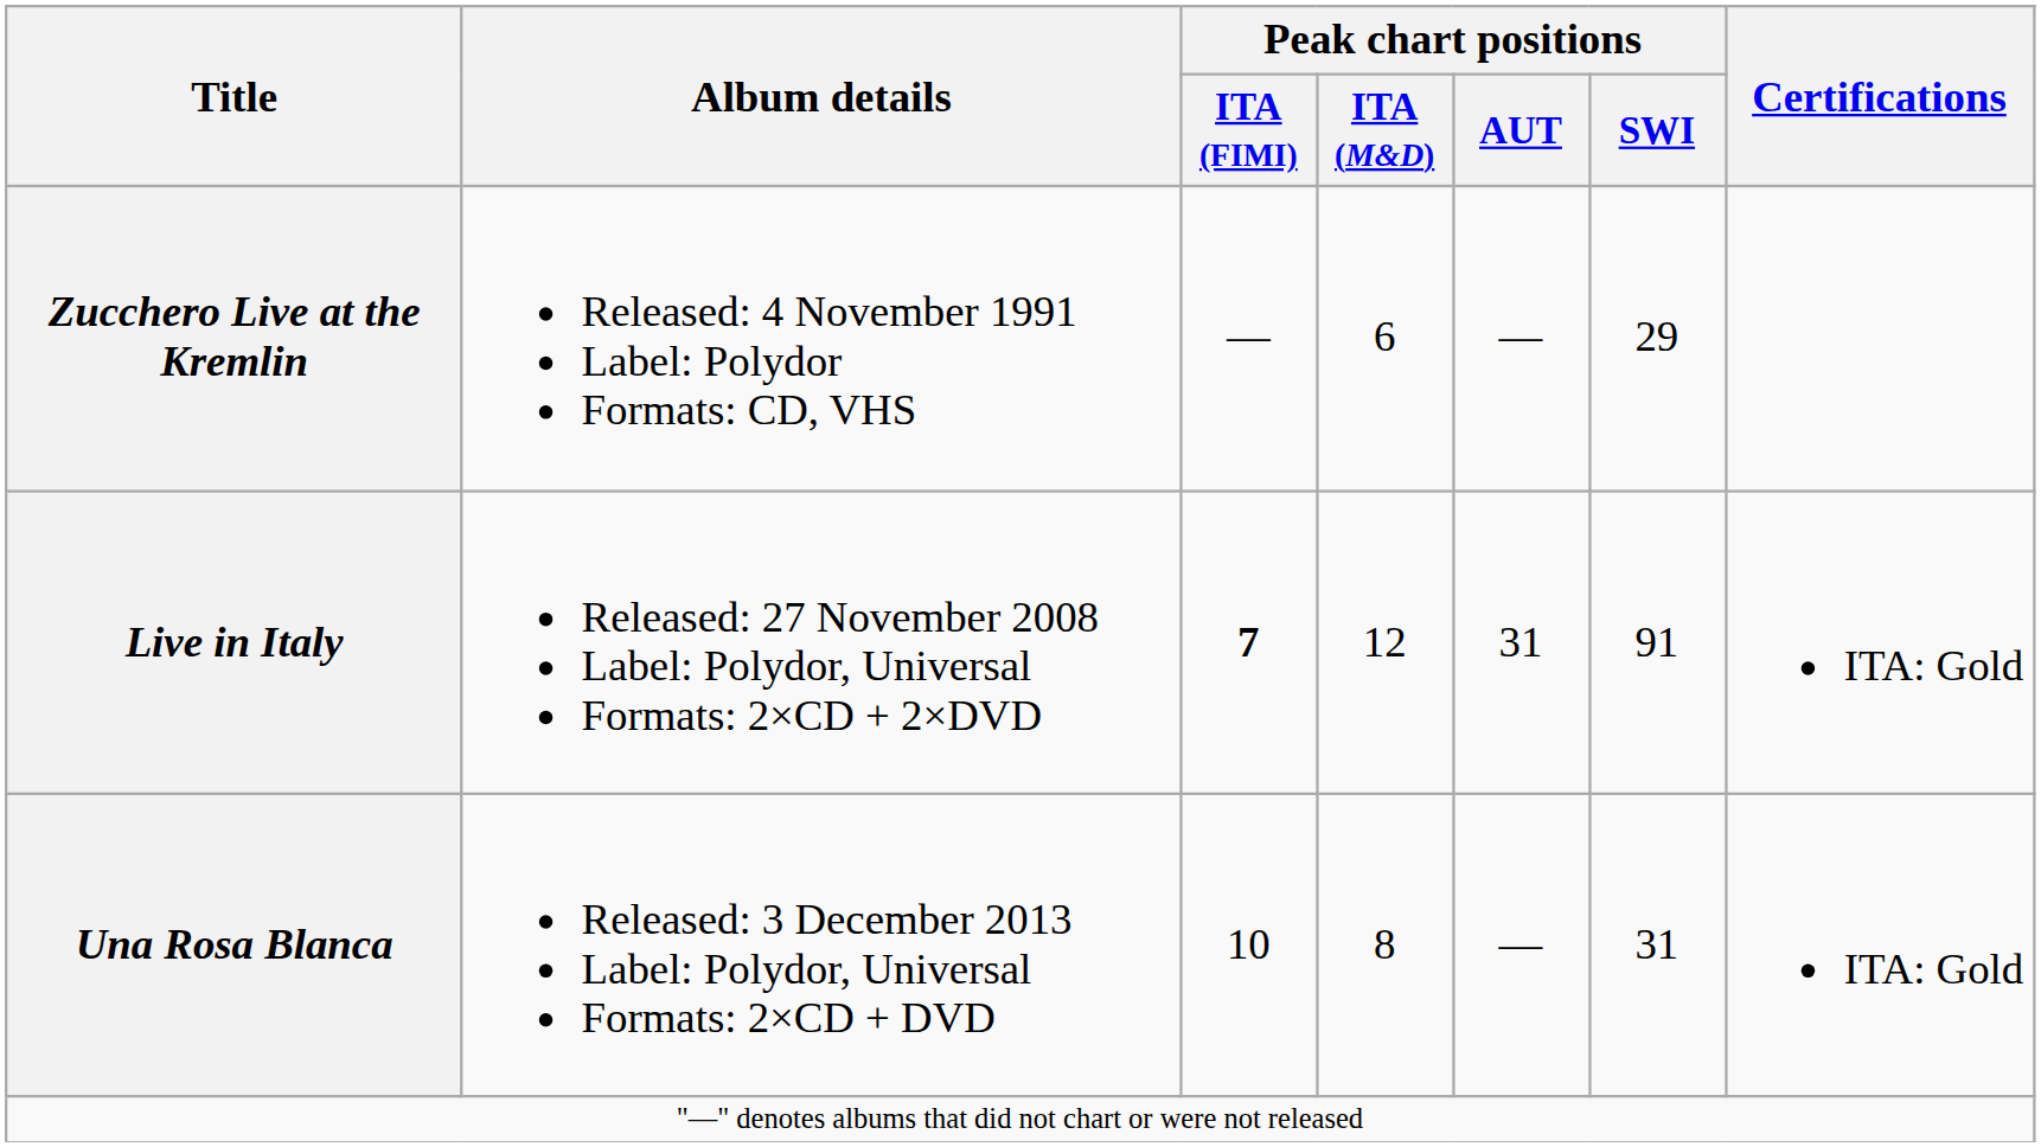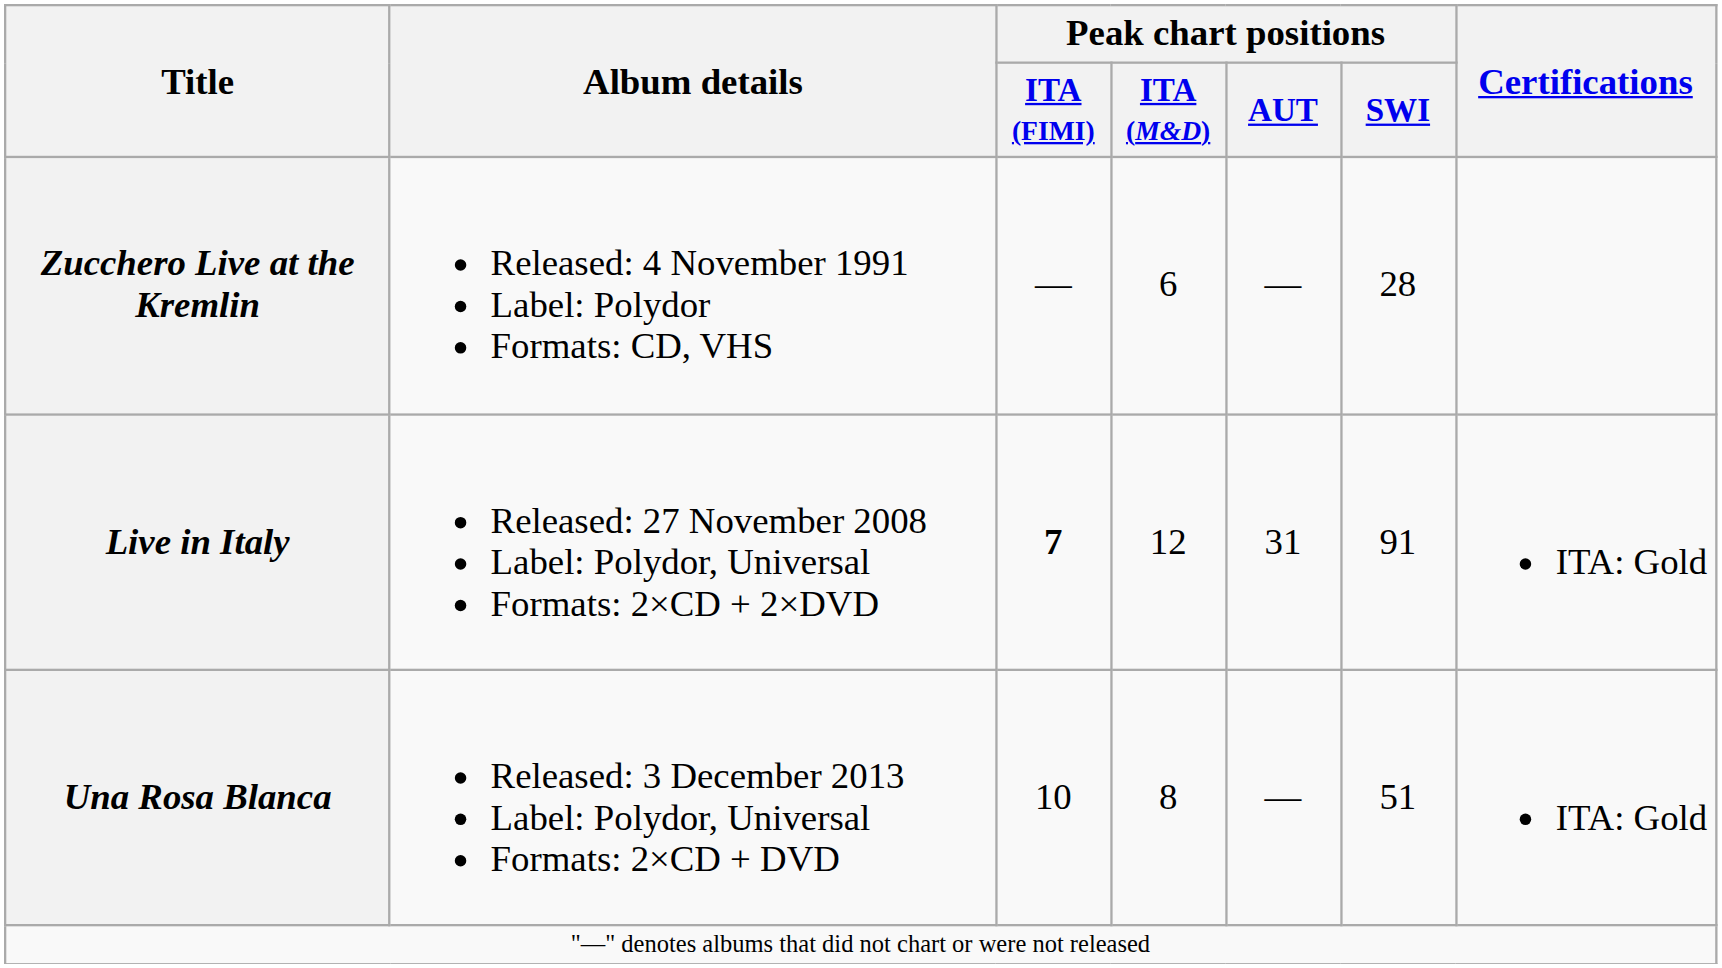Zucchero Live at the Kremlin | Peak chart positions / SWI: 29 -> 28
Una Rosa Blanca | Peak chart positions / SWI: 31 -> 51
